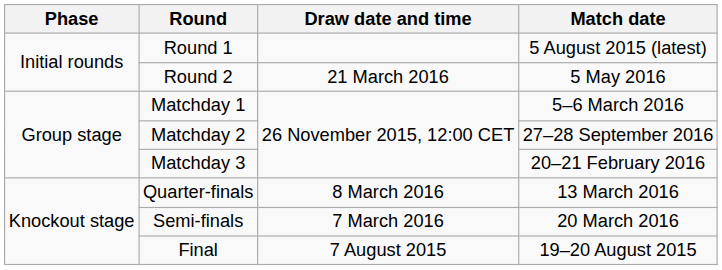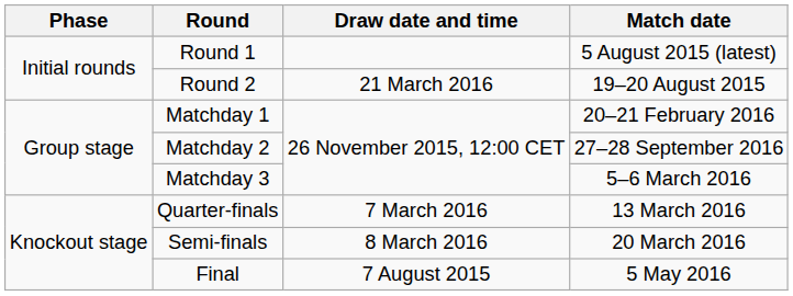Round 2 | Match date: 5 May 2016 -> 19–20 August 2015
Matchday 1 | Match date: 5–6 March 2016 -> 20–21 February 2016
Matchday 3 | Match date: 20–21 February 2016 -> 5–6 March 2016
Quarter-finals | Draw date and time: 8 March 2016 -> 7 March 2016
Semi-finals | Draw date and time: 7 March 2016 -> 8 March 2016
Final | Match date: 19–20 August 2015 -> 5 May 2016
